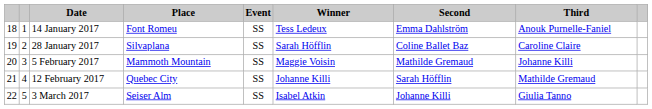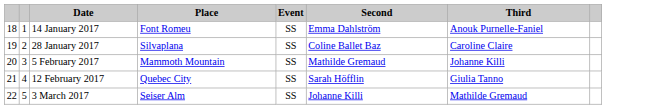- column: Winner | Tess Ledeux | Sarah Höfflin | Maggie Voisin | Johanne Killi | Isabel Atkin
12 February 2017 | Third: Mathilde Gremaud -> Giulia Tanno
3 March 2017 | Third: Giulia Tanno -> Mathilde Gremaud
